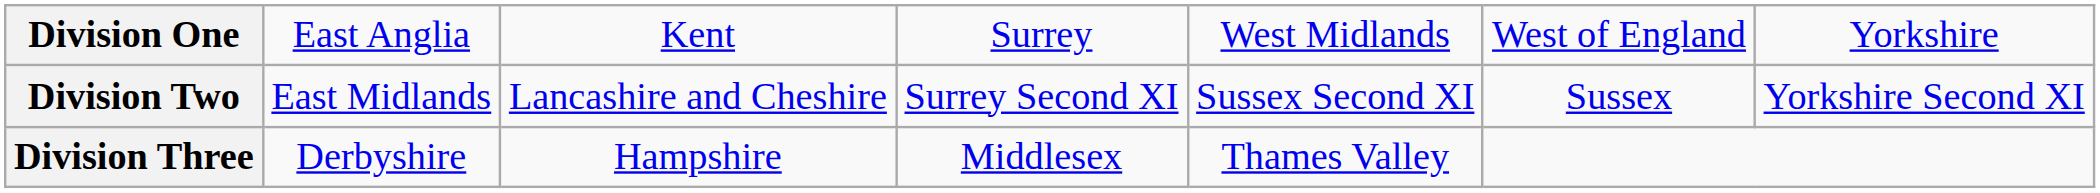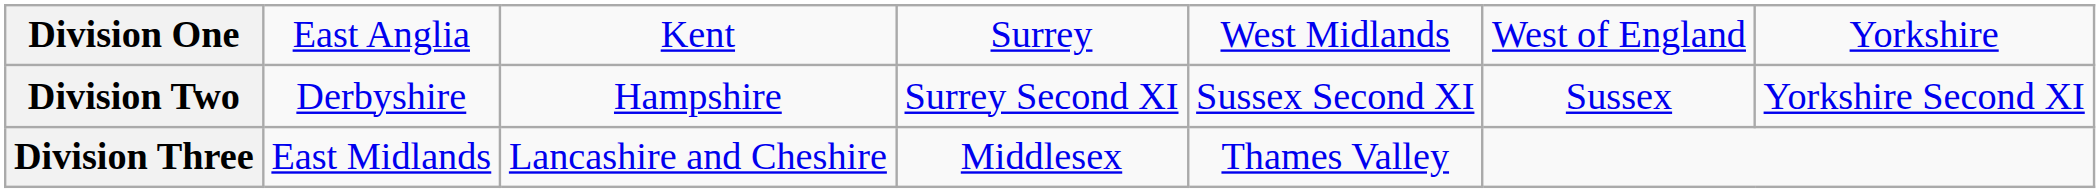Division Two | column 2: East Midlands -> Derbyshire
Division Two | column 3: Lancashire and Cheshire -> Hampshire
Division Three | column 2: Derbyshire -> East Midlands
Division Three | column 3: Hampshire -> Lancashire and Cheshire
